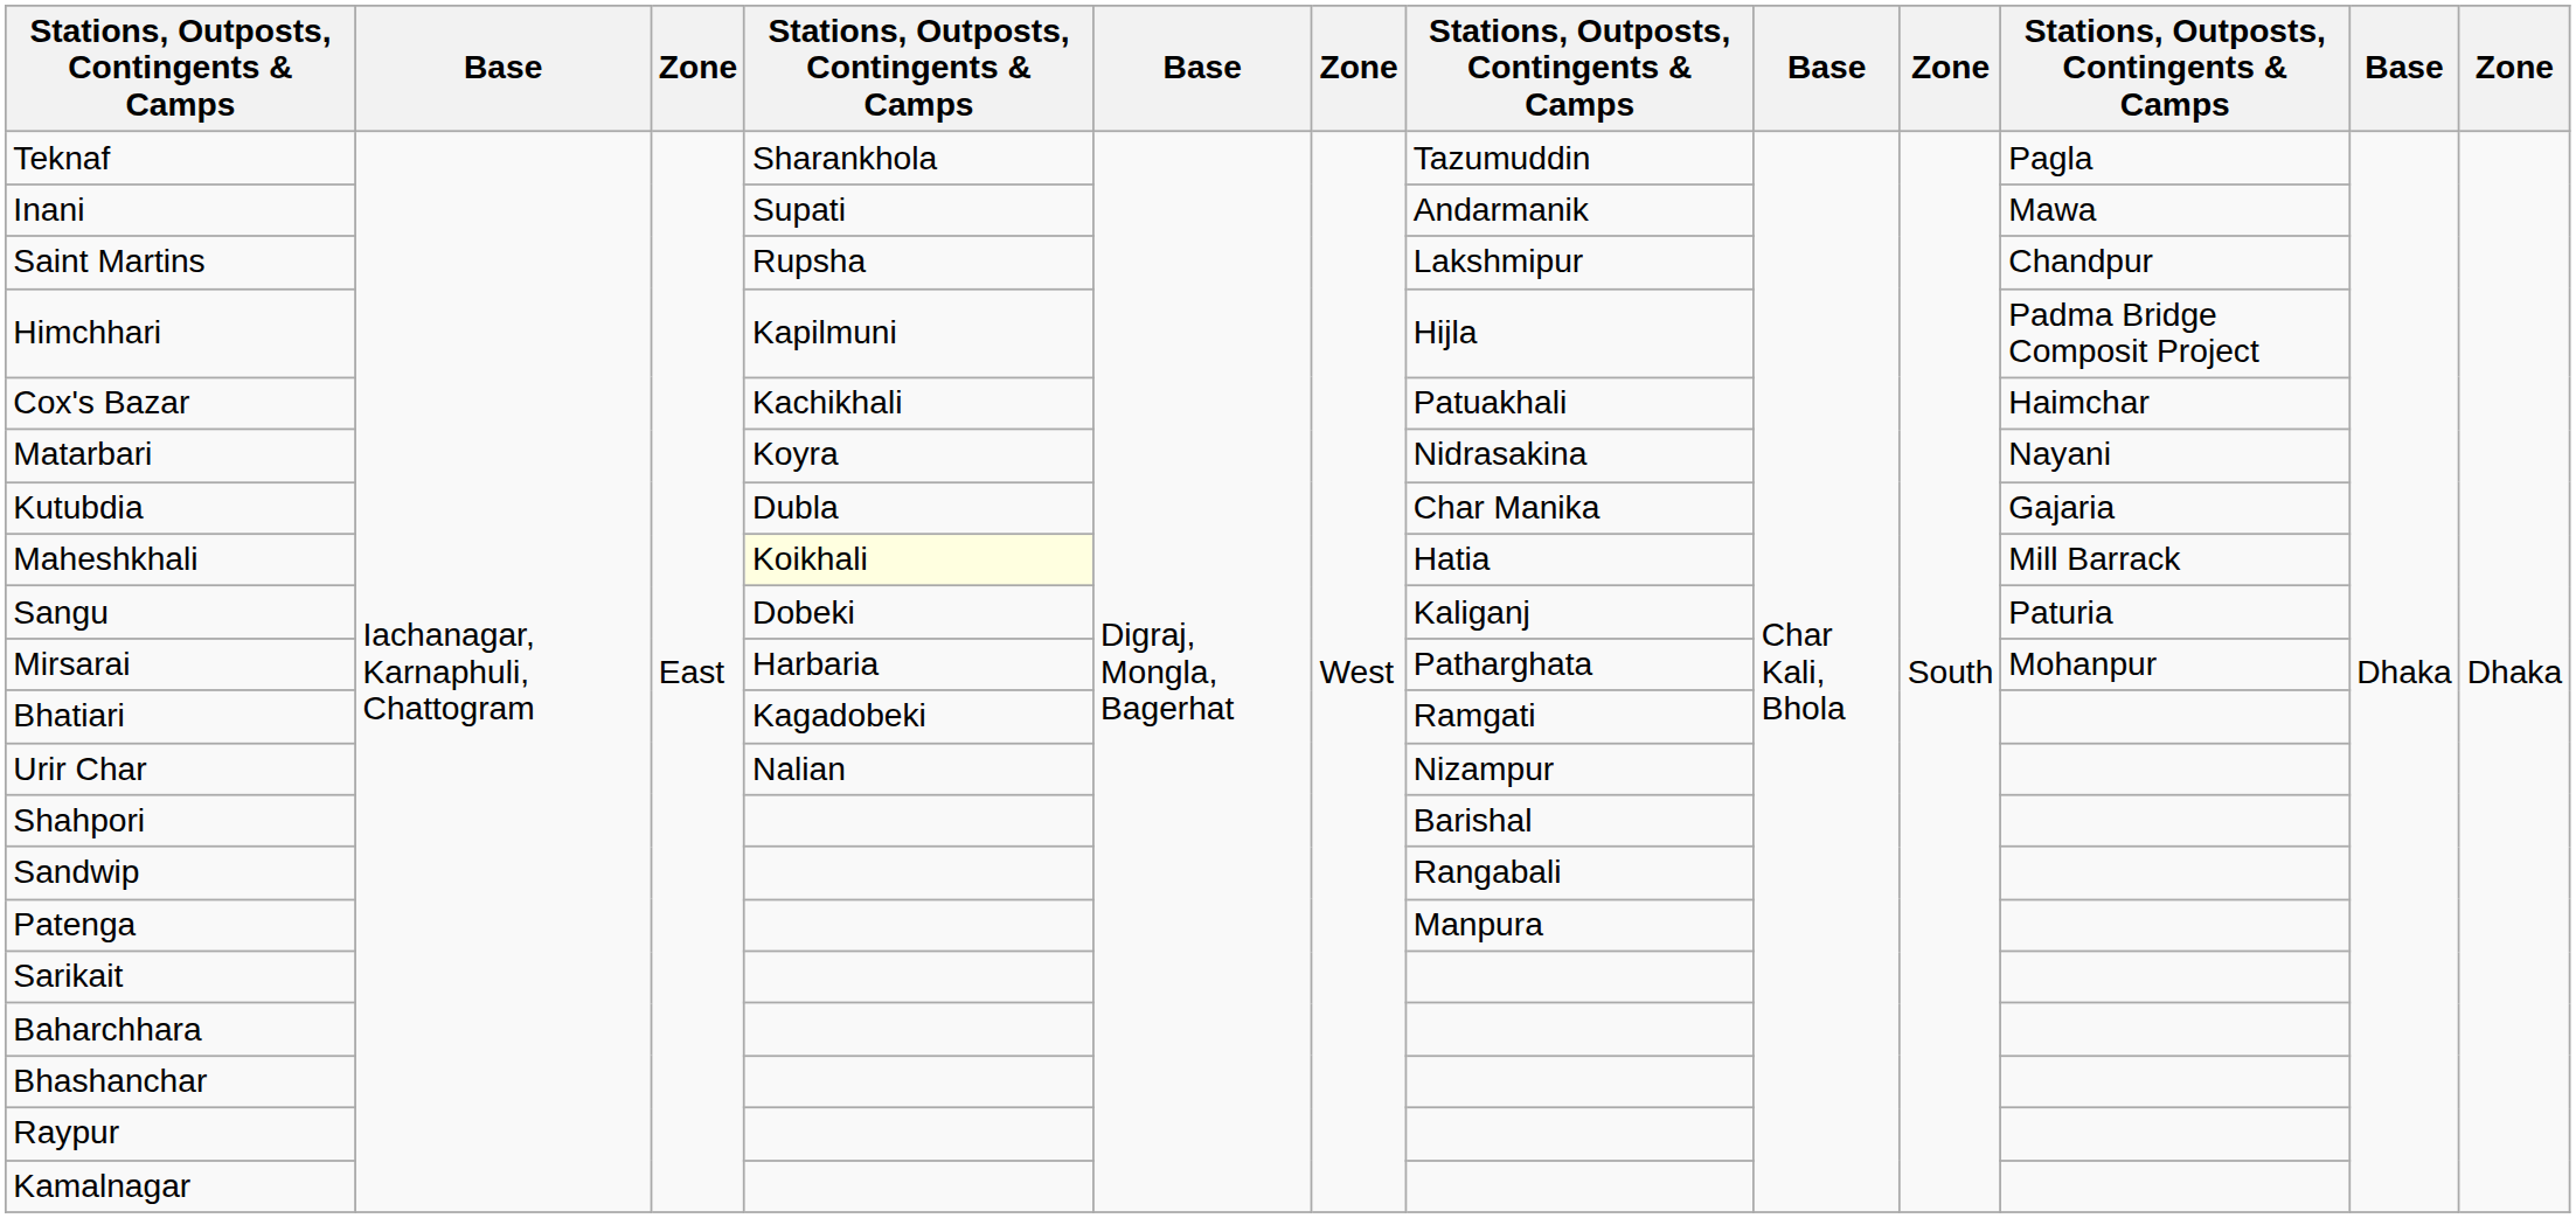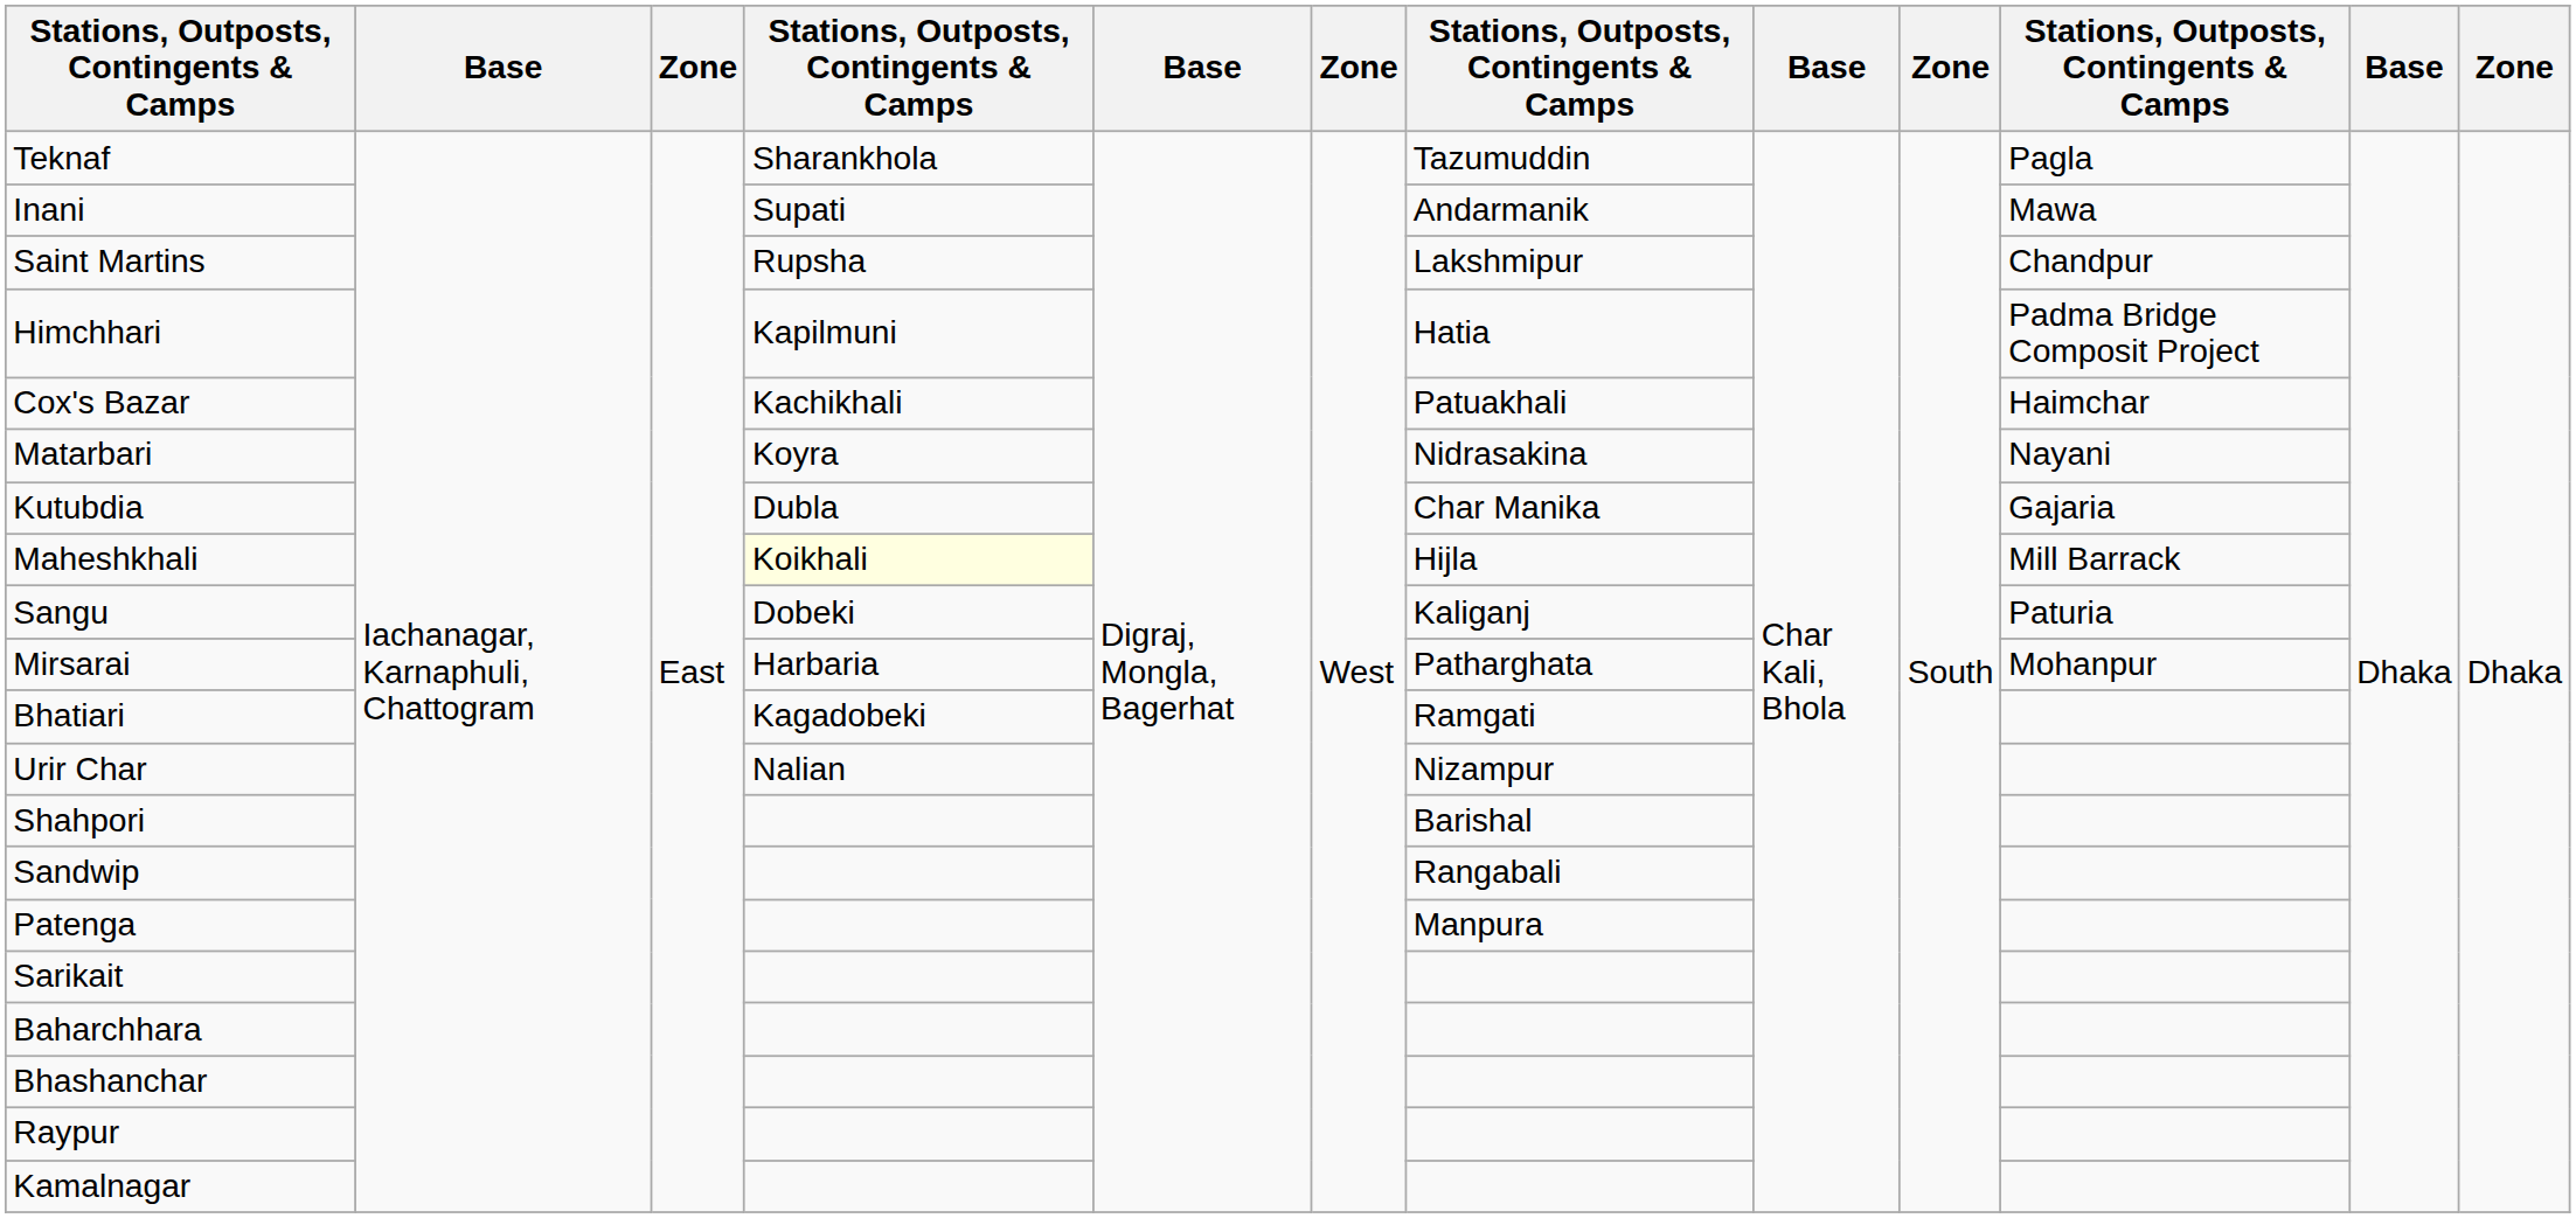Himchhari | column 7: Hijla -> Hatia
Maheshkhali | column 7: Hatia -> Hijla
